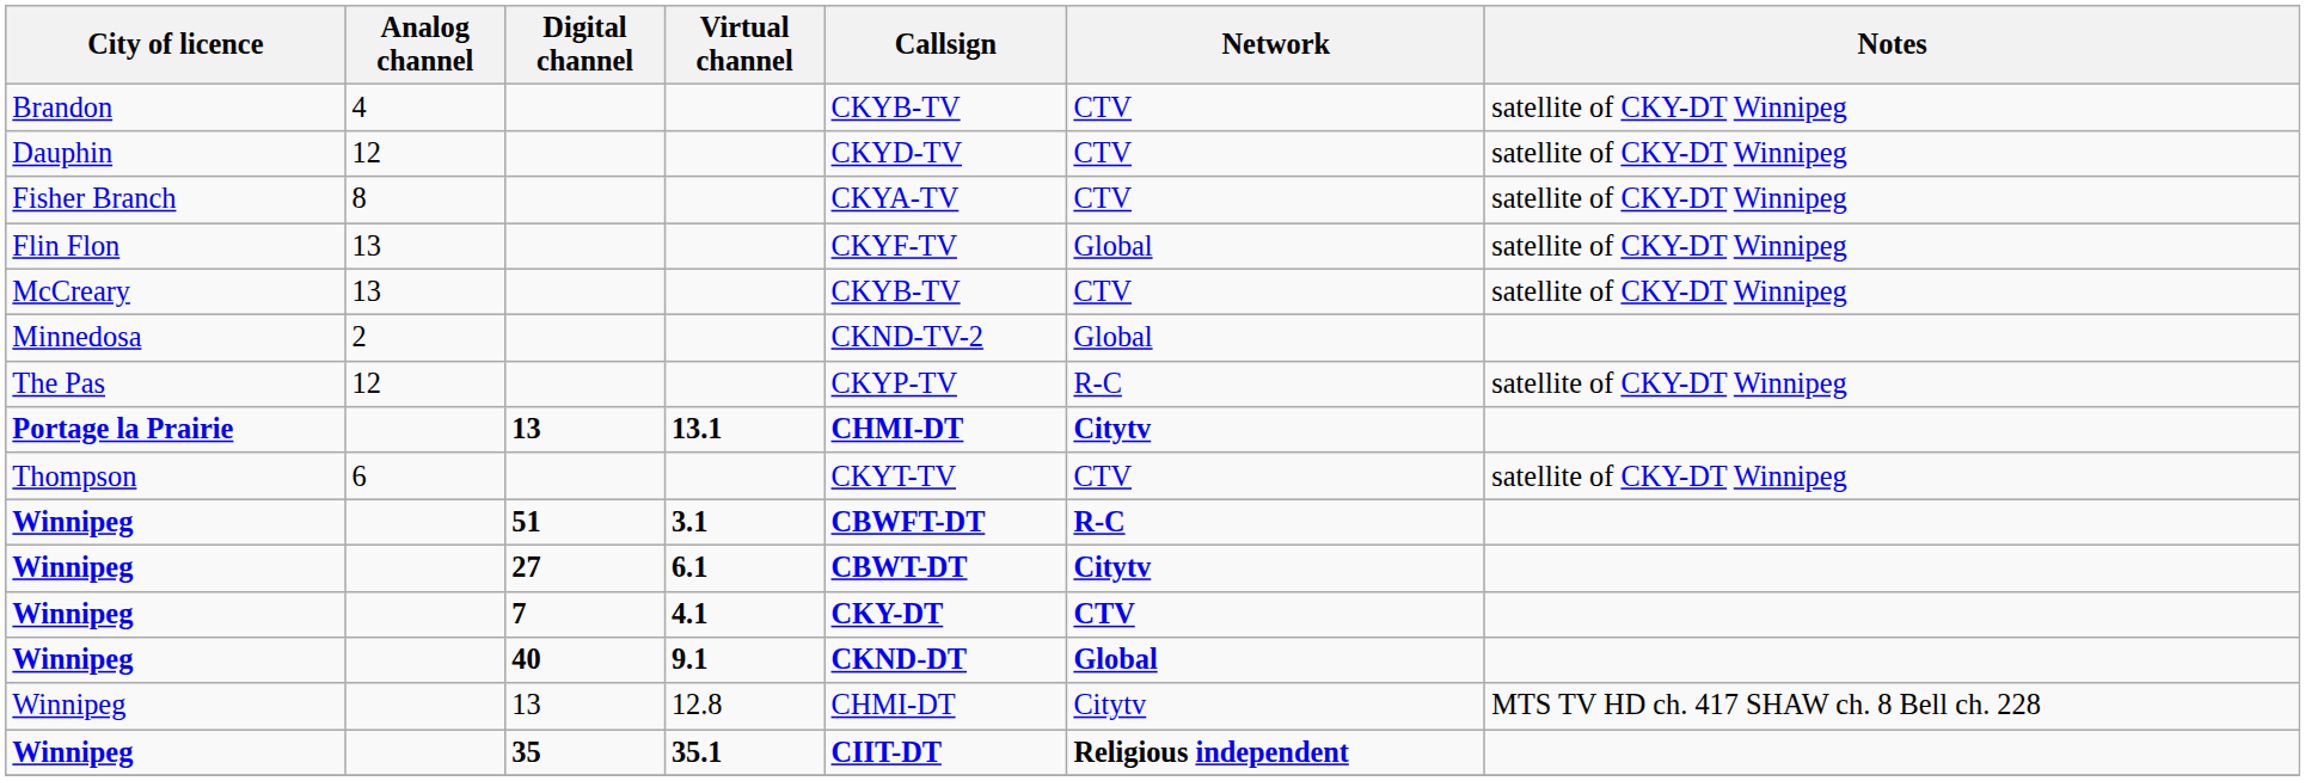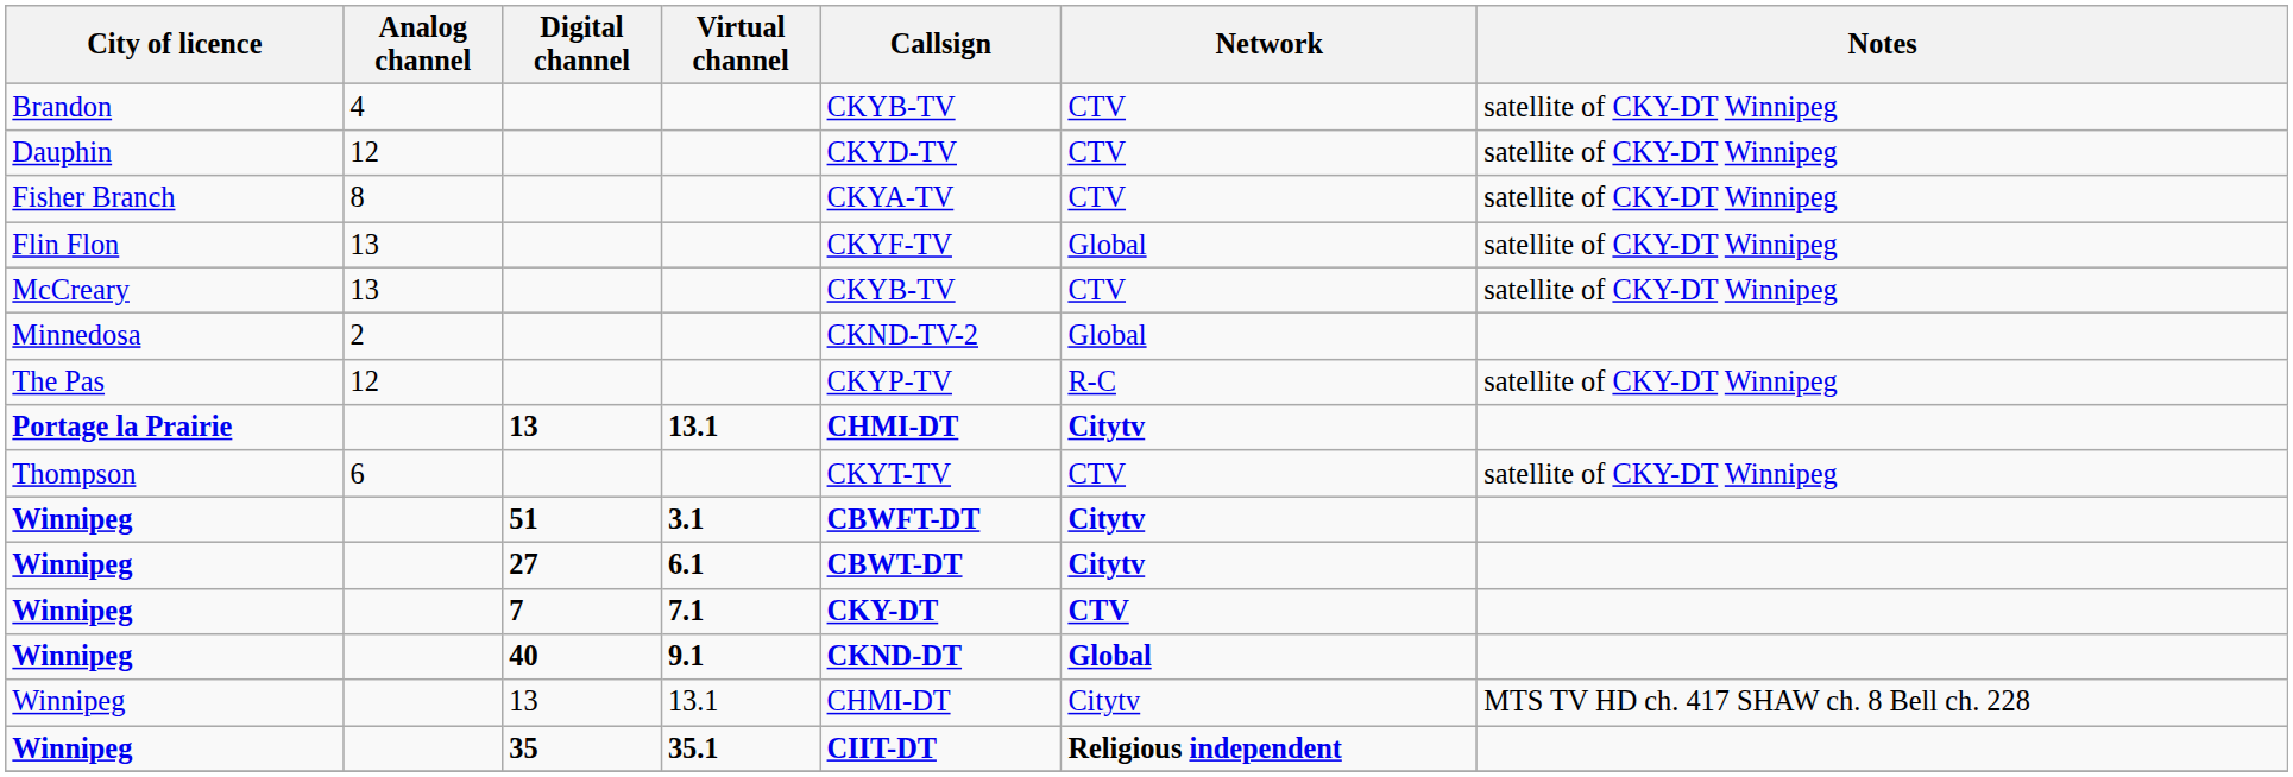Winnipeg / 51 | Network: R-C -> Citytv
Winnipeg / 7 | Virtual channel: 4.1 -> 7.1
Winnipeg / 13 | Virtual channel: 12.8 -> 13.1
